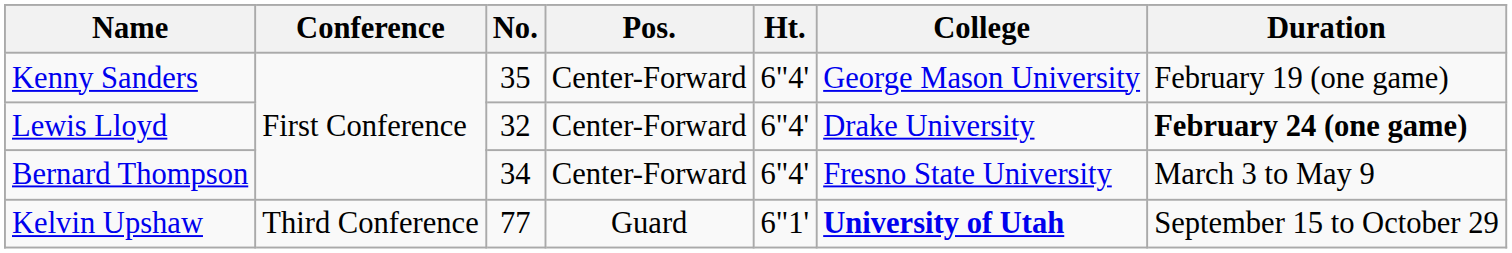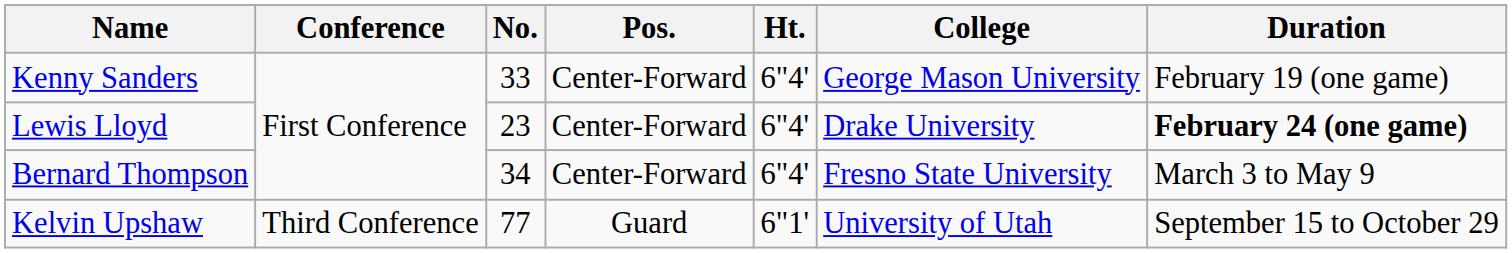Kenny Sanders | No.: 35 -> 33
Lewis Lloyd | No.: 32 -> 23
Kelvin Upshaw | College: bold -> normal
